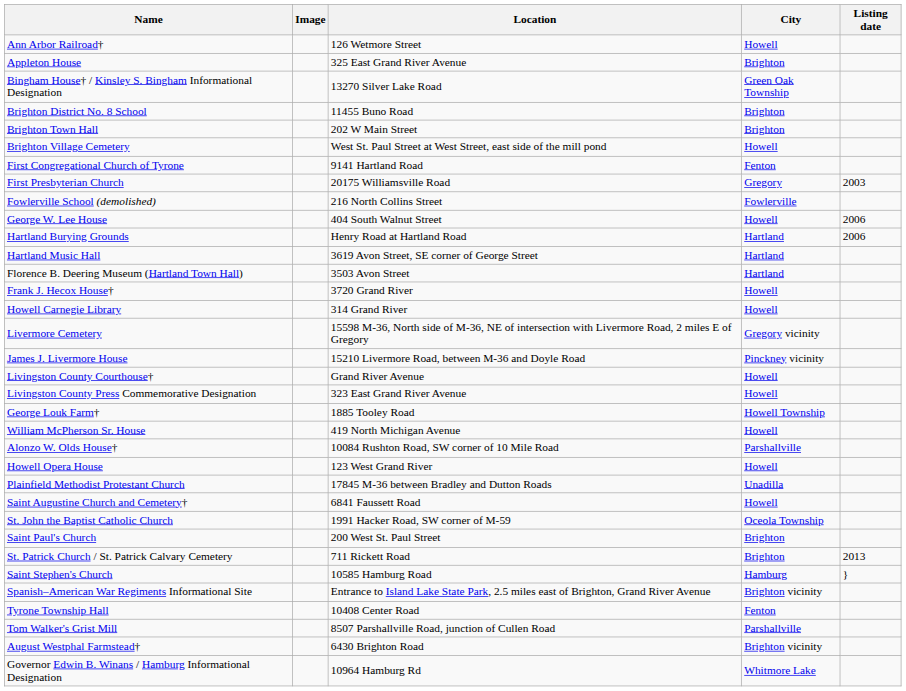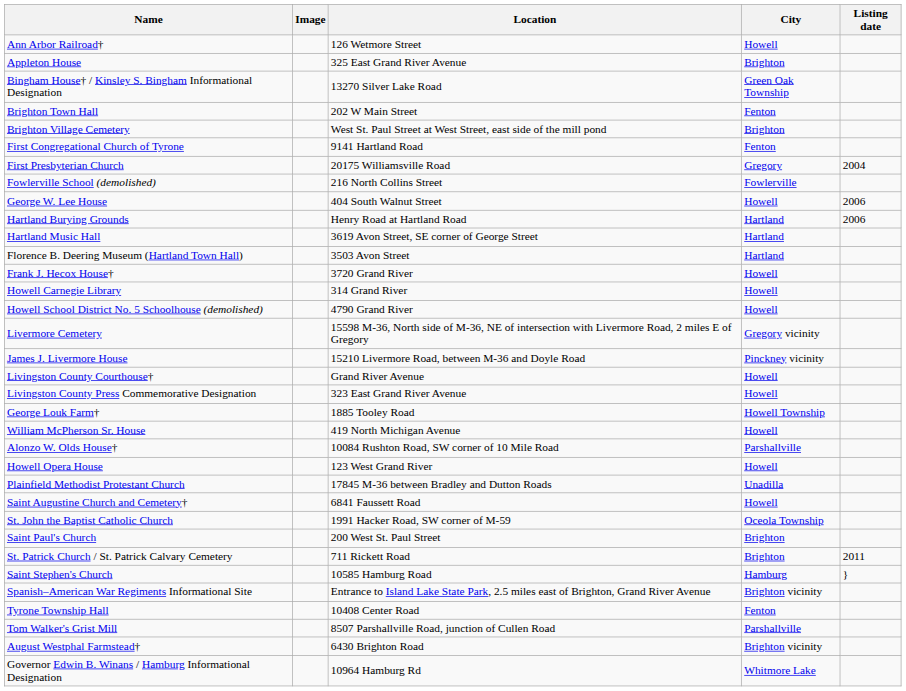- row: Brighton District No. 8 School | 11455 Buno Road | Brighton
Brighton Town Hall | City: Brighton -> Fenton
Brighton Village Cemetery | City: Howell -> Brighton
First Presbyterian Church | Listing date: 2003 -> 2004
+ row: Howell School District No. 5 Schoolhouse (demolished) | 4790 Grand River | Howell
St. Patrick Church / St. Patrick Calvary Cemetery | Listing date: 2013 -> 2011
